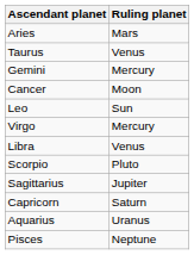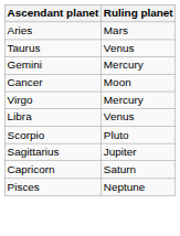- row: Leo | Sun
- row: Aquarius | Uranus
